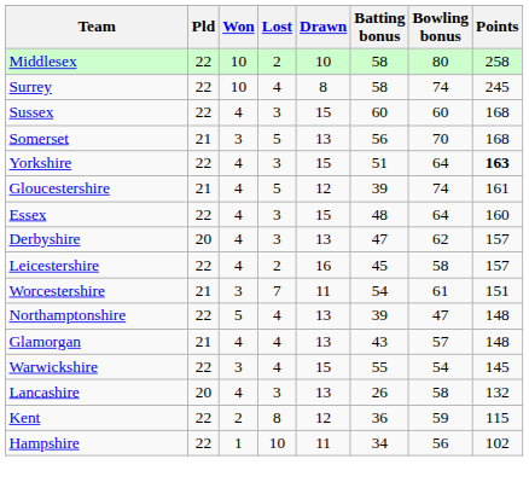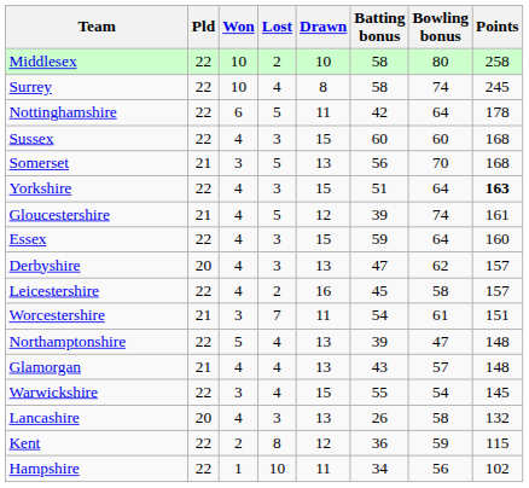+ row: Nottinghamshire | 22 | 6 | 5 | 11 | 42 | 64 | 178
Essex | Batting bonus: 48 -> 59
